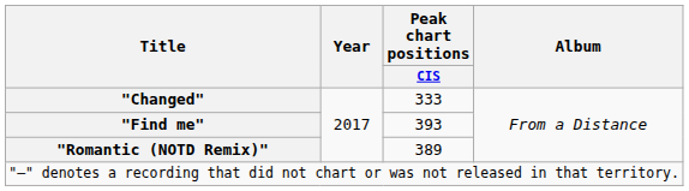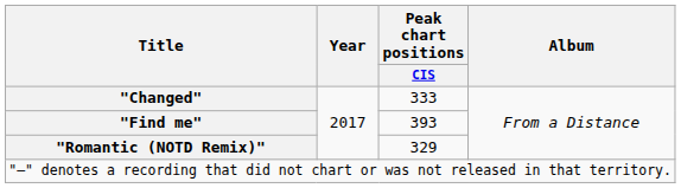"Romantic (NOTD Remix)" | Peak chart positions / CIS: 389 -> 329
